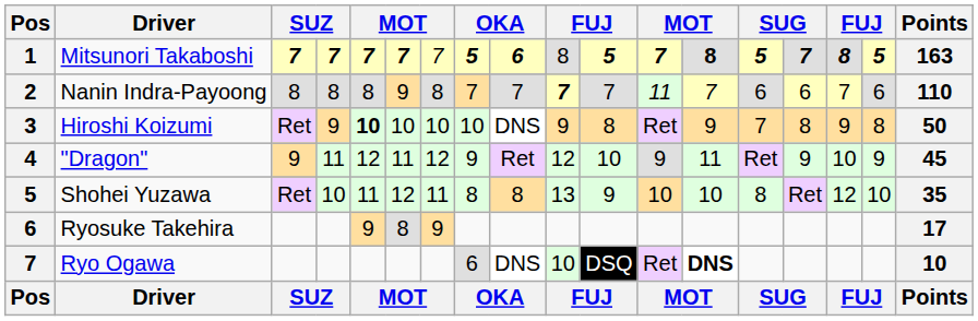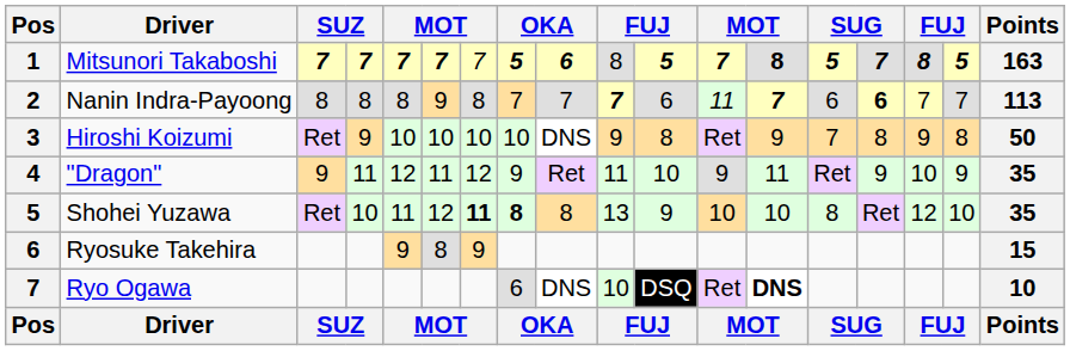Nanin Indra-Payoong | column 11: 7 -> 6
Nanin Indra-Payoong | column 13: normal -> bold
Nanin Indra-Payoong | column 15: normal -> bold
Nanin Indra-Payoong | column 17: 6 -> 7
Nanin Indra-Payoong | Points: 110 -> 113
Hiroshi Koizumi | column 5: bold -> normal
"Dragon" | column 10: 12 -> 11
"Dragon" | Points: 45 -> 35
Shohei Yuzawa | column 7: normal -> bold
Shohei Yuzawa | column 8: normal -> bold
Ryosuke Takehira | Points: 17 -> 15
